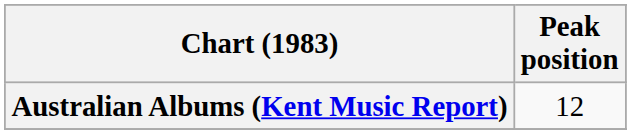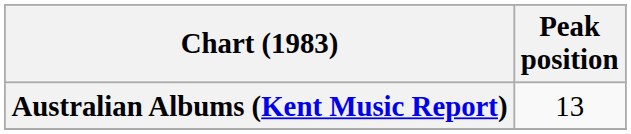Australian Albums (Kent Music Report) | Peak position: 12 -> 13
